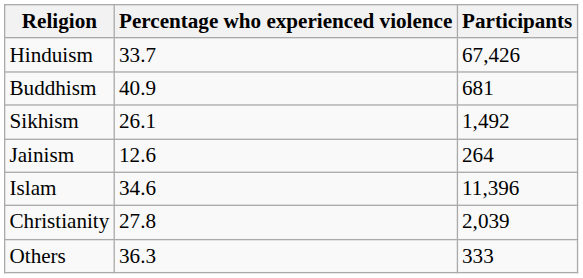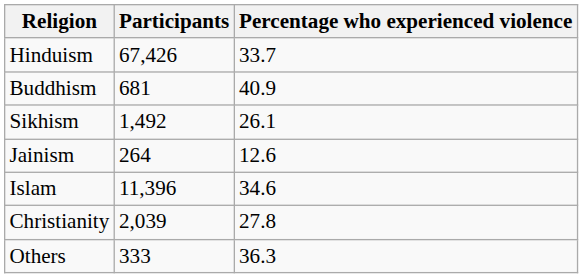columns swapped: Participants <-> Percentage who experienced violence
